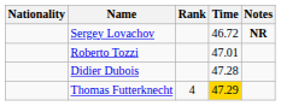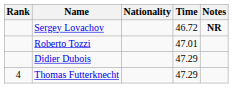columns swapped: Rank <-> Nationality
Didier Dubois | Time: 47.28 -> 47.29
Thomas Futterknecht | Time: gold background -> no background
